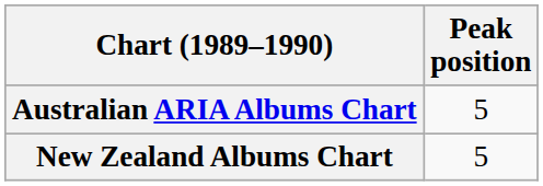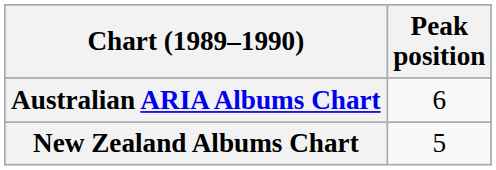Australian ARIA Albums Chart | Peak position: 5 -> 6
